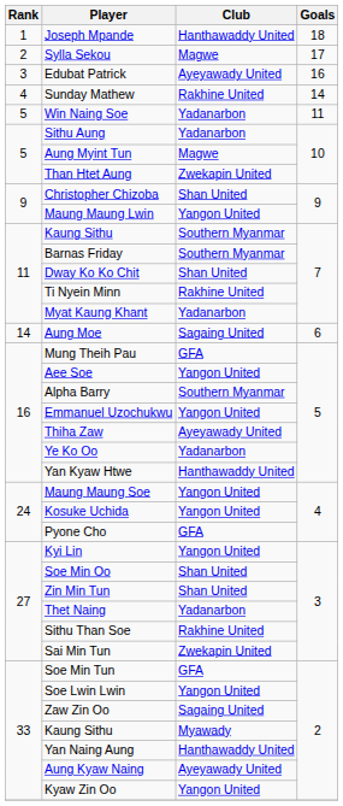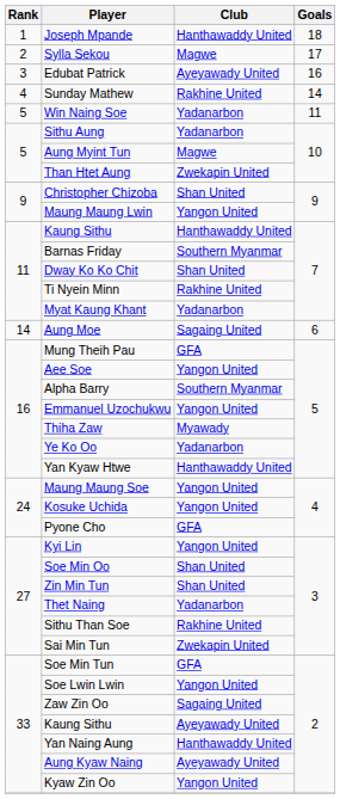Kaung Sithu / 7 | Club: Southern Myanmar -> Hanthawaddy United
Thiha Zaw | Club: Ayeyawady United -> Myawady
Kaung Sithu / 2 | Club: Myawady -> Ayeyawady United
